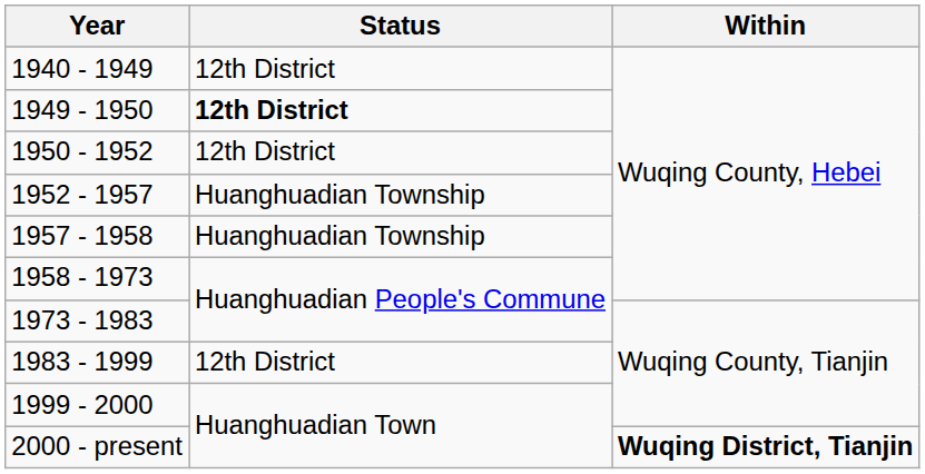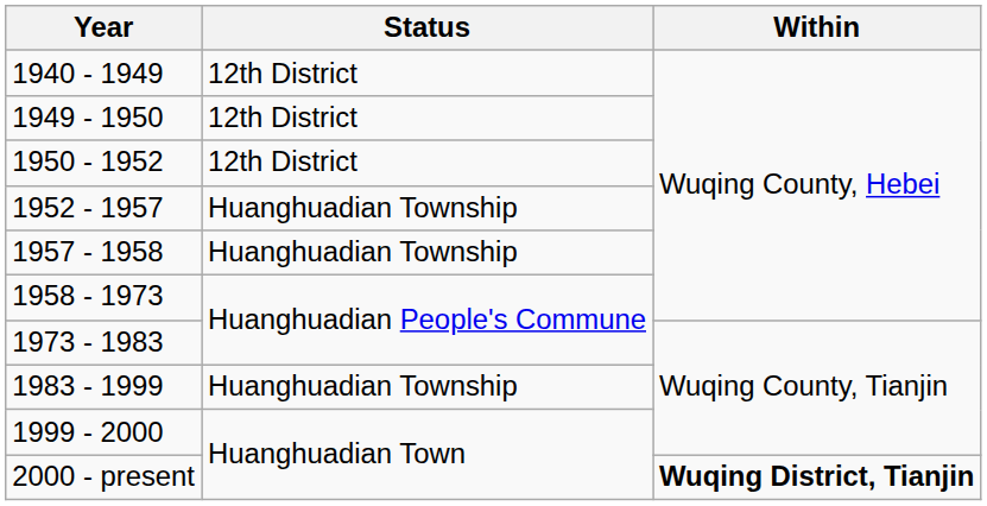1949 - 1950 | Status: bold -> normal
1983 - 1999 | Status: 12th District -> Huanghuadian Township
